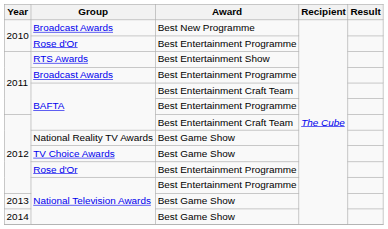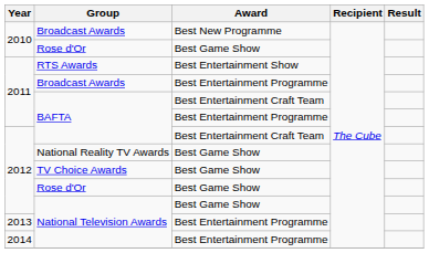2010 / Rose d'Or | Award: Best Entertainment Programme -> Best Game Show
2012 / Rose d'Or | Award: Best Entertainment Programme -> Best Game Show
2012 / National Television Awards | Award: Best Entertainment Programme -> Best Game Show
2013 / National Television Awards | Award: Best Game Show -> Best Entertainment Programme
2014 / National Television Awards | Award: Best Game Show -> Best Entertainment Programme
